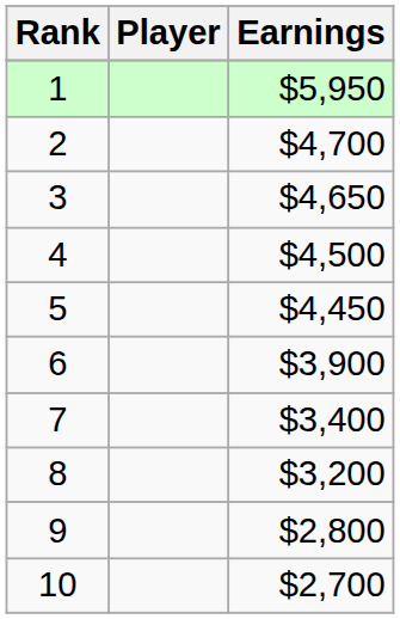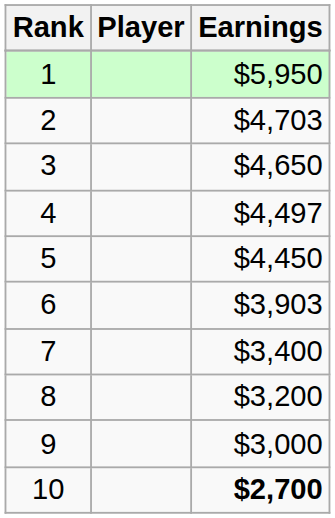2 | Earnings: $4,700 -> $4,703
4 | Earnings: $4,500 -> $4,497
6 | Earnings: $3,900 -> $3,903
9 | Earnings: $2,800 -> $3,000
10 | Earnings: normal -> bold
